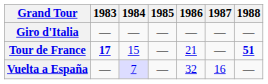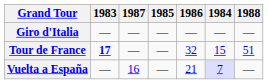columns swapped: 1984 <-> 1987
Tour de France | 1986: 21 -> 32
Tour de France | 1988: bold -> normal
Vuelta a España | 1986: 32 -> 21
